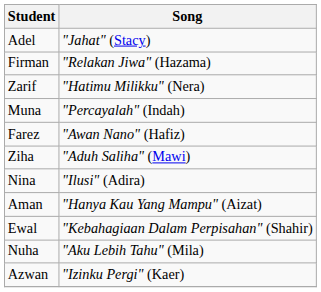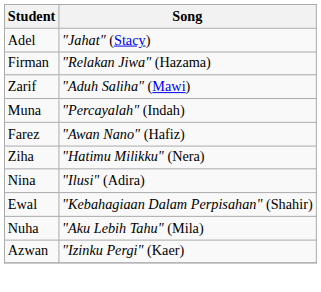Zarif | Song: "Hatimu Milikku" (Nera) -> "Aduh Saliha" (Mawi)
Ziha | Song: "Aduh Saliha" (Mawi) -> "Hatimu Milikku" (Nera)
- row: Aman | "Hanya Kau Yang Mampu" (Aizat)
